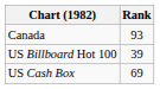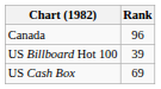Canada | Rank: 93 -> 96
